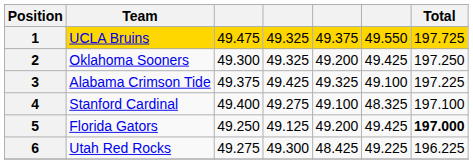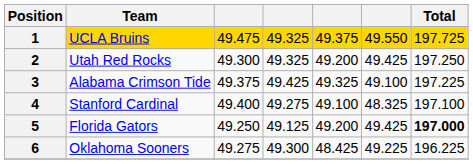2 | Team: Oklahoma Sooners -> Utah Red Rocks
6 | Team: Utah Red Rocks -> Oklahoma Sooners
